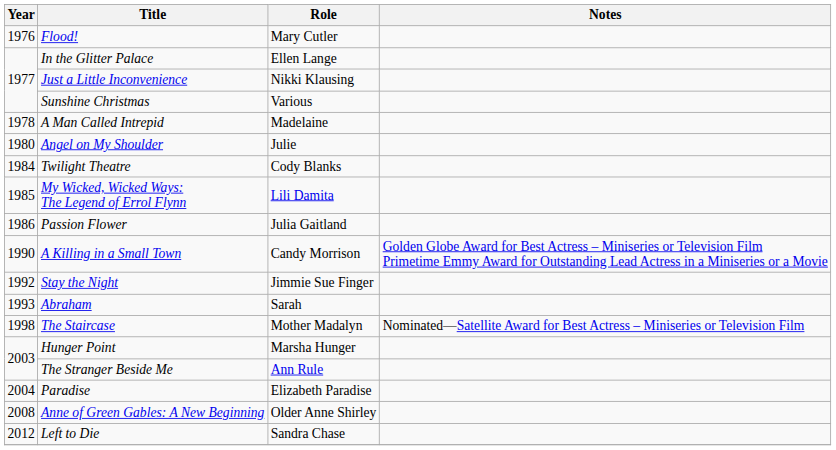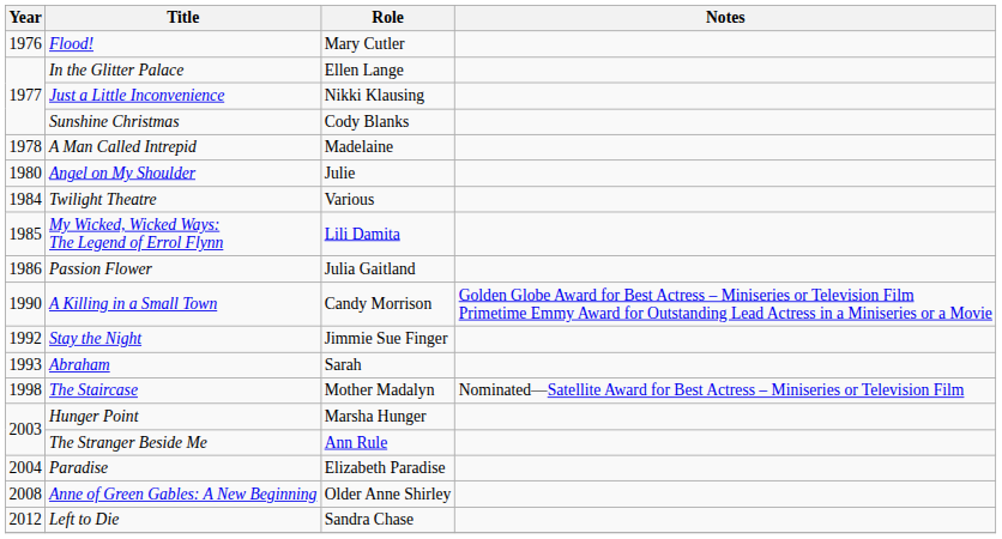Sunshine Christmas | Role: Various -> Cody Blanks
Twilight Theatre | Role: Cody Blanks -> Various
